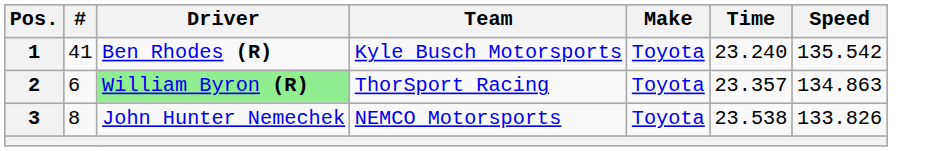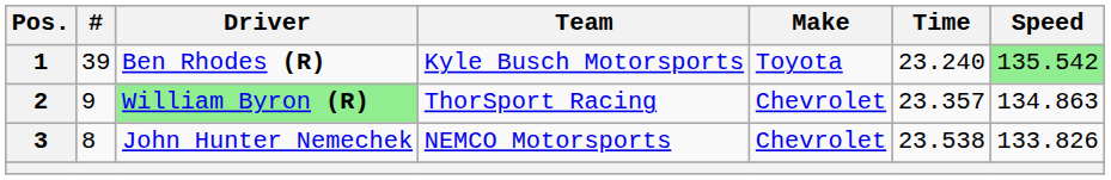1 | #: 41 -> 39
1 | Speed: no background -> lightgreen background
2 | #: 6 -> 9
2 | Make: Toyota -> Chevrolet
3 | Make: Toyota -> Chevrolet
